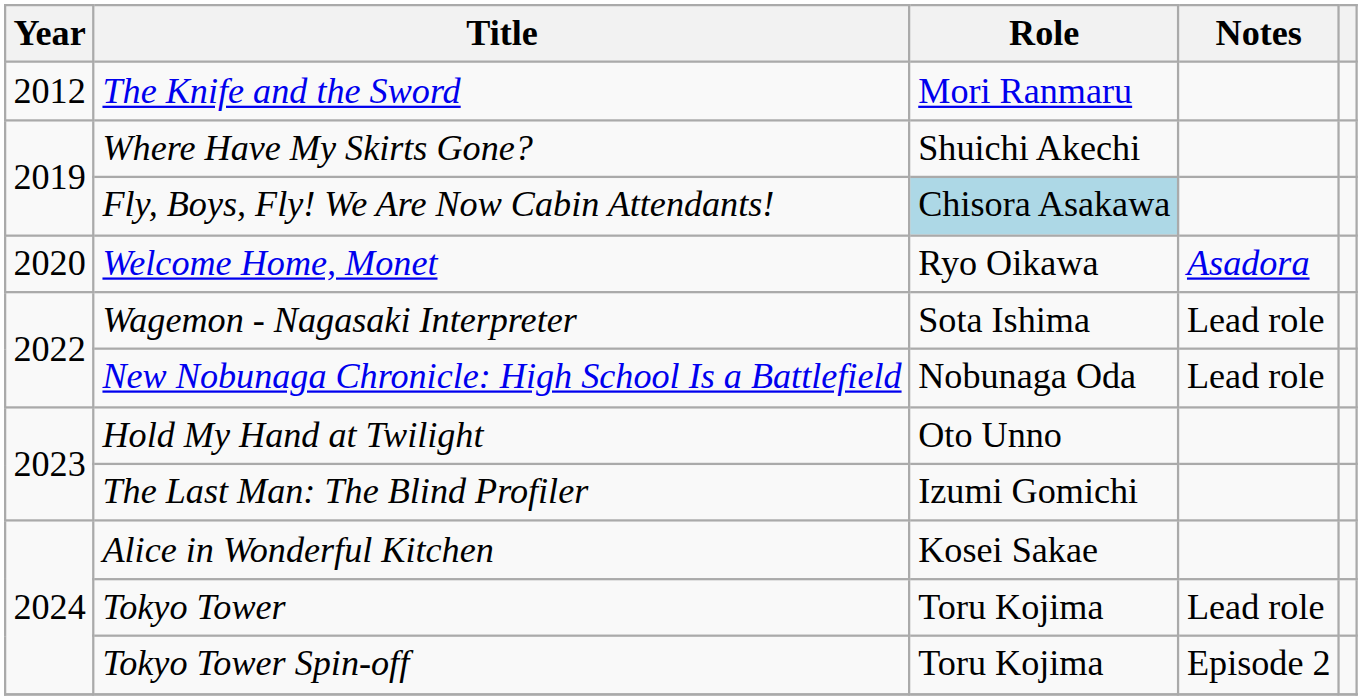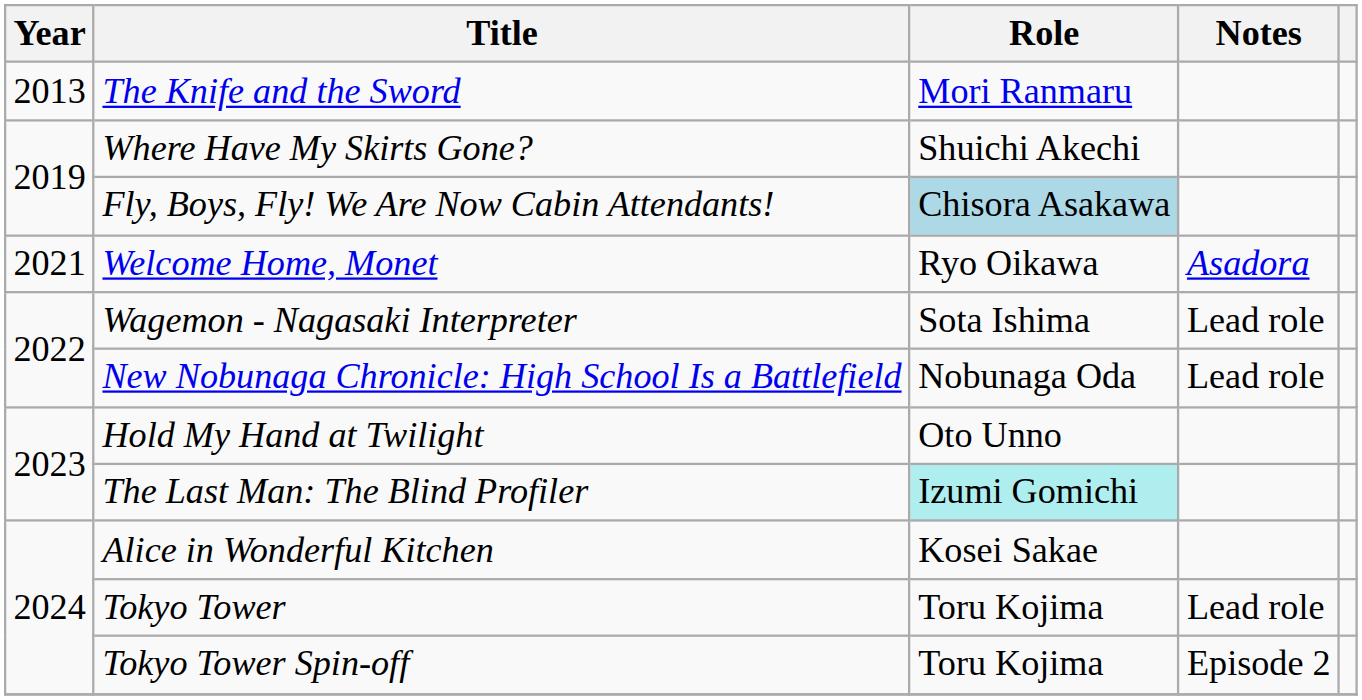The Knife and the Sword | Year: 2012 -> 2013
Welcome Home, Monet | Year: 2020 -> 2021
The Last Man: The Blind Profiler | Role: no background -> paleturquoise background
